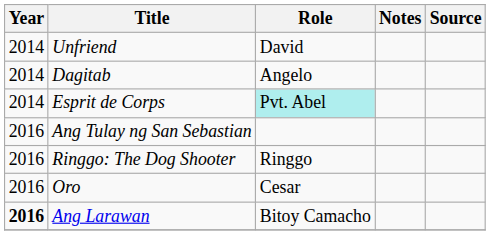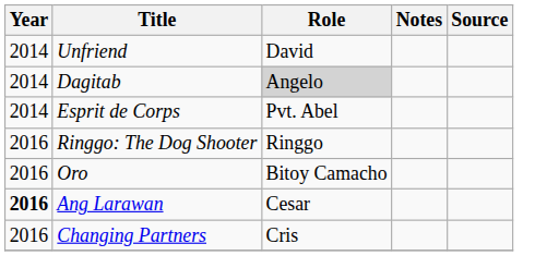Dagitab | Role: no background -> lightgrey background
Esprit de Corps | Role: paleturquoise background -> no background
- row: 2016 | Ang Tulay ng San Sebastian
Oro | Role: Cesar -> Bitoy Camacho
Ang Larawan | Role: Bitoy Camacho -> Cesar
+ row: 2016 | Changing Partners | Cris
